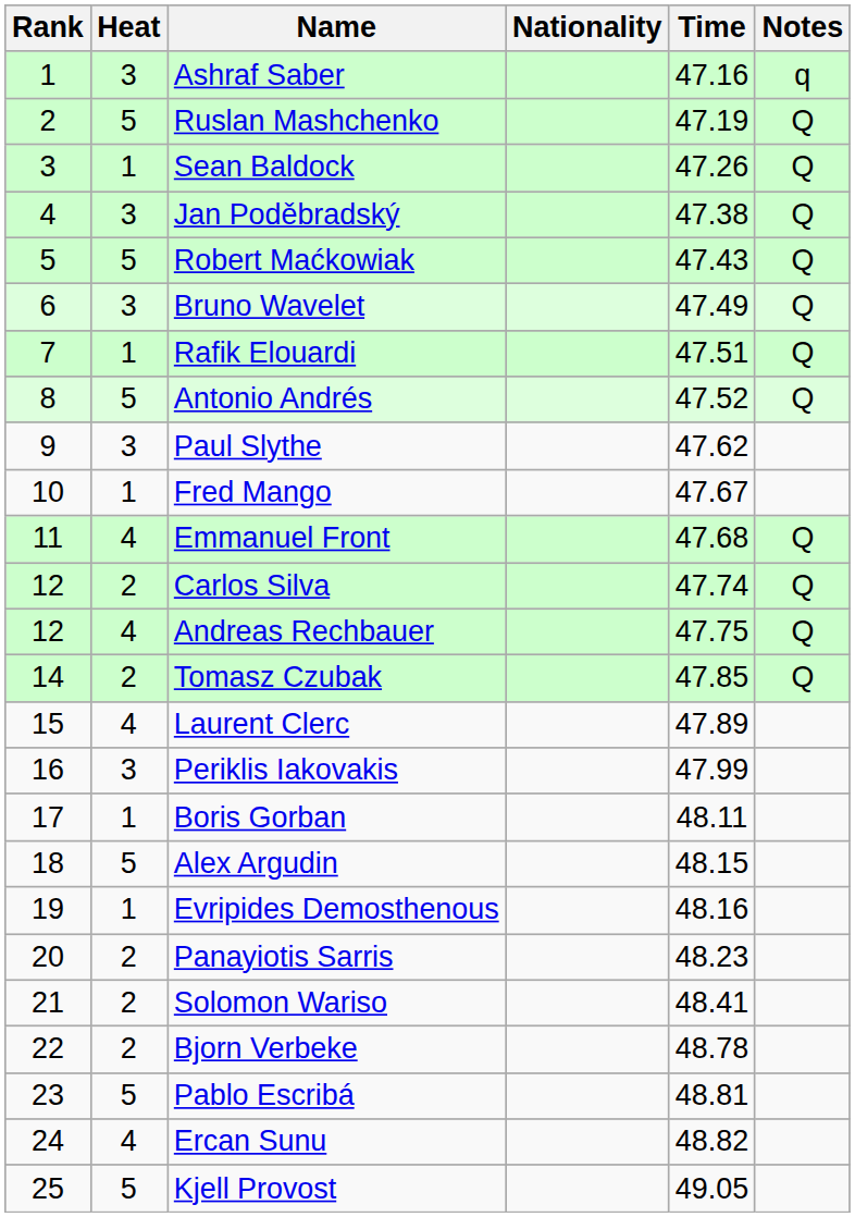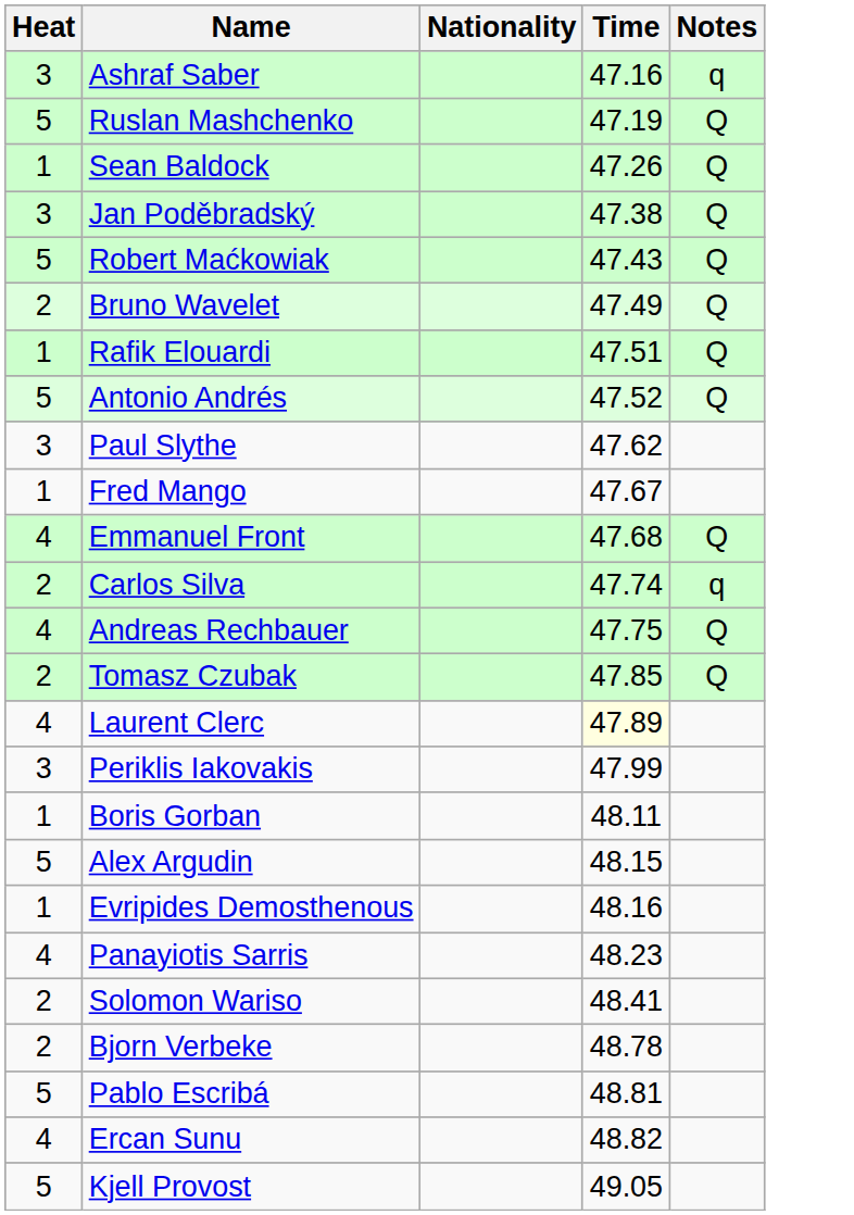- column: Rank | 1 | 2 | 3 | 4 | 5 | 6 | 7 | 8 | 9 | 10 | 11 | 12 | 12 | 14 | 15 | 16 | 17 | 18 | 19 | 20 | 21 | 22 | 23 | 24 | 25
Bruno Wavelet | Heat: 3 -> 2
Carlos Silva | Notes: Q -> q
Laurent Clerc | Time: no background -> lightyellow background
Panayiotis Sarris | Heat: 2 -> 4
